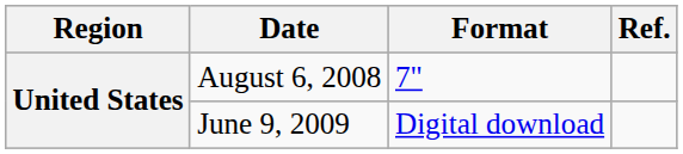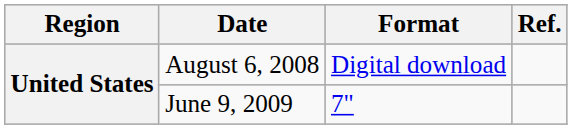August 6, 2008 | Format: 7" -> Digital download
June 9, 2009 | Format: Digital download -> 7"
